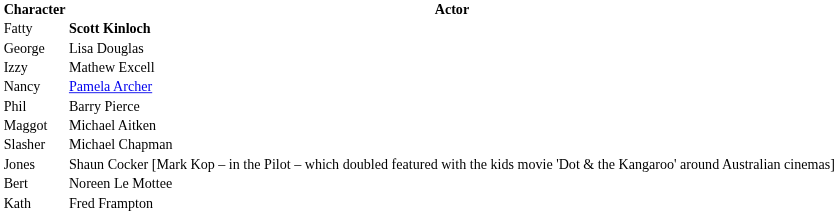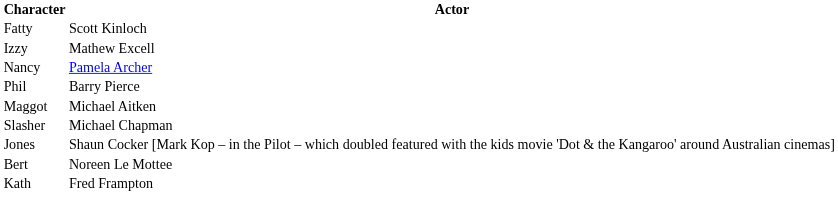Fatty | Actor: bold -> normal
- row: George | Lisa Douglas
